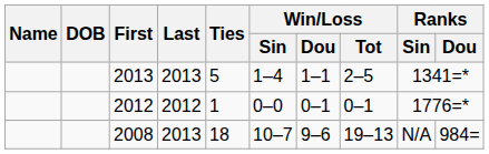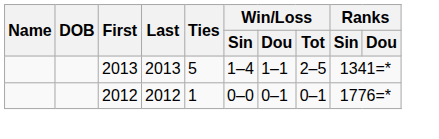- row: 2008 | 2013 | 18 | 10–7 | 9–6 | 19–13 | N/A | 984=
